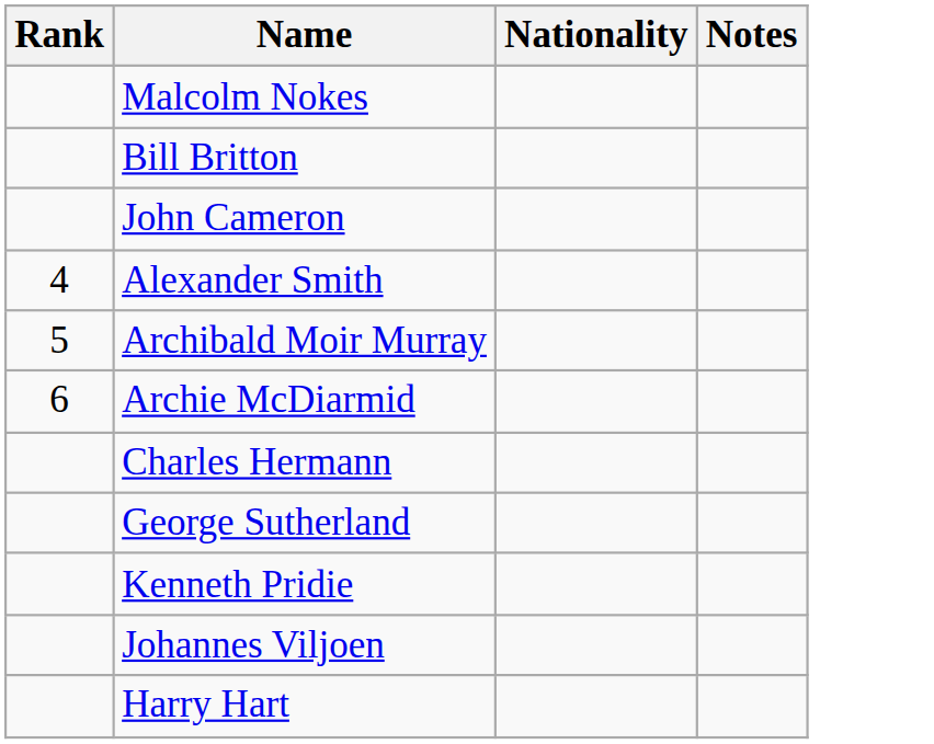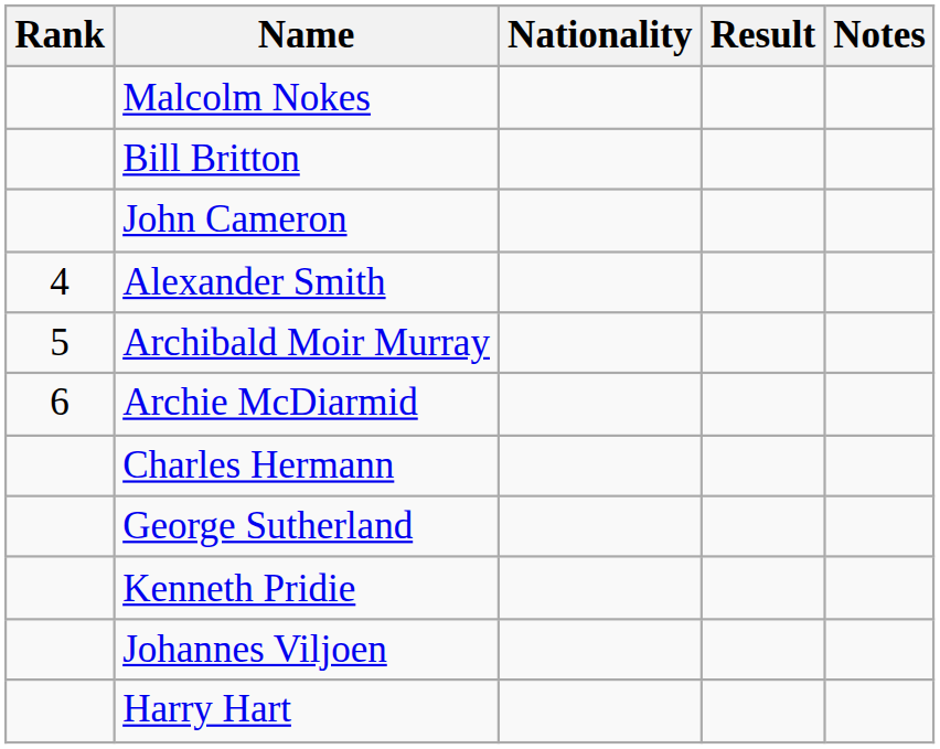+ column: Result
